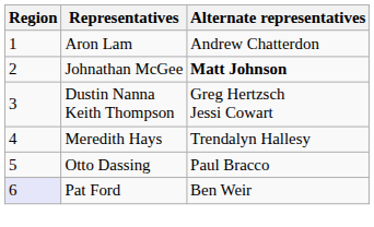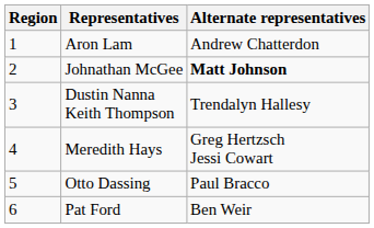Dustin Nanna Keith Thompson | Alternate representatives: Greg Hertzsch Jessi Cowart -> Trendalyn Hallesy
Meredith Hays | Alternate representatives: Trendalyn Hallesy -> Greg Hertzsch Jessi Cowart
Pat Ford | Region: lavender background -> no background
